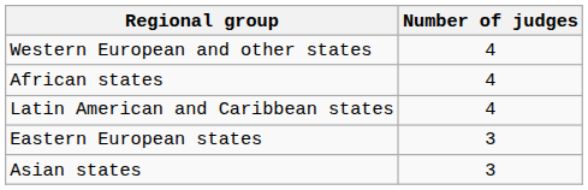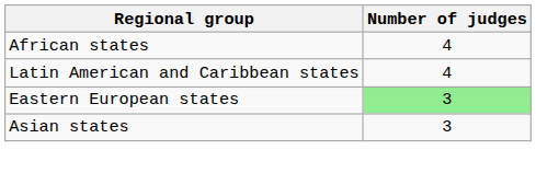- row: Western European and other states | 4
Eastern European states | Number of judges: no background -> lightgreen background
